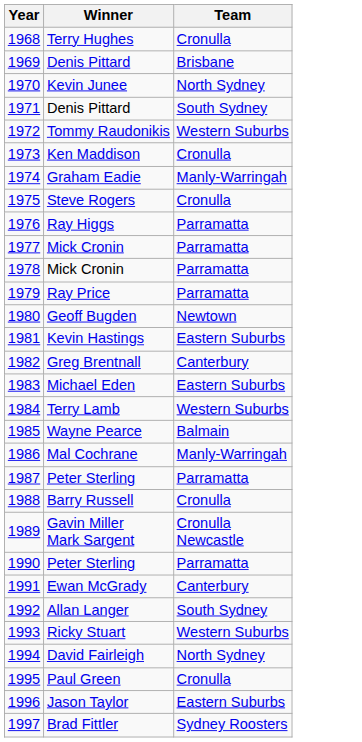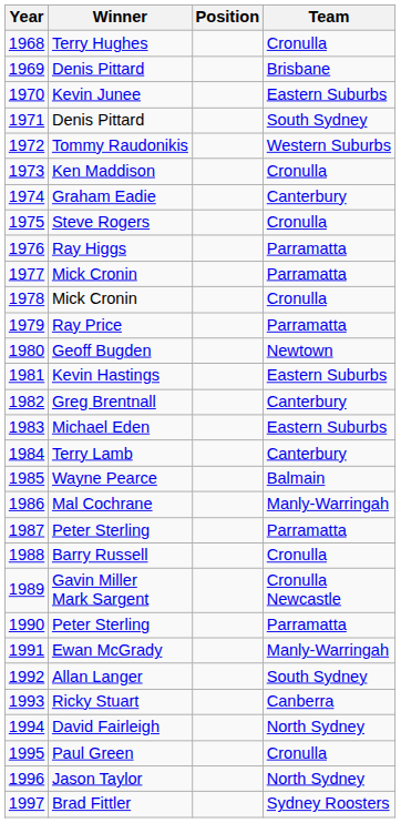+ column: Position
Kevin Junee | Team: North Sydney -> Eastern Suburbs
Graham Eadie | Team: Manly-Warringah -> Canterbury
1978 / Mick Cronin | Team: Parramatta -> Cronulla
Terry Lamb | Team: Western Suburbs -> Canterbury
Ewan McGrady | Team: Canterbury -> Manly-Warringah
Ricky Stuart | Team: Western Suburbs -> Canberra
Jason Taylor | Team: Eastern Suburbs -> North Sydney
